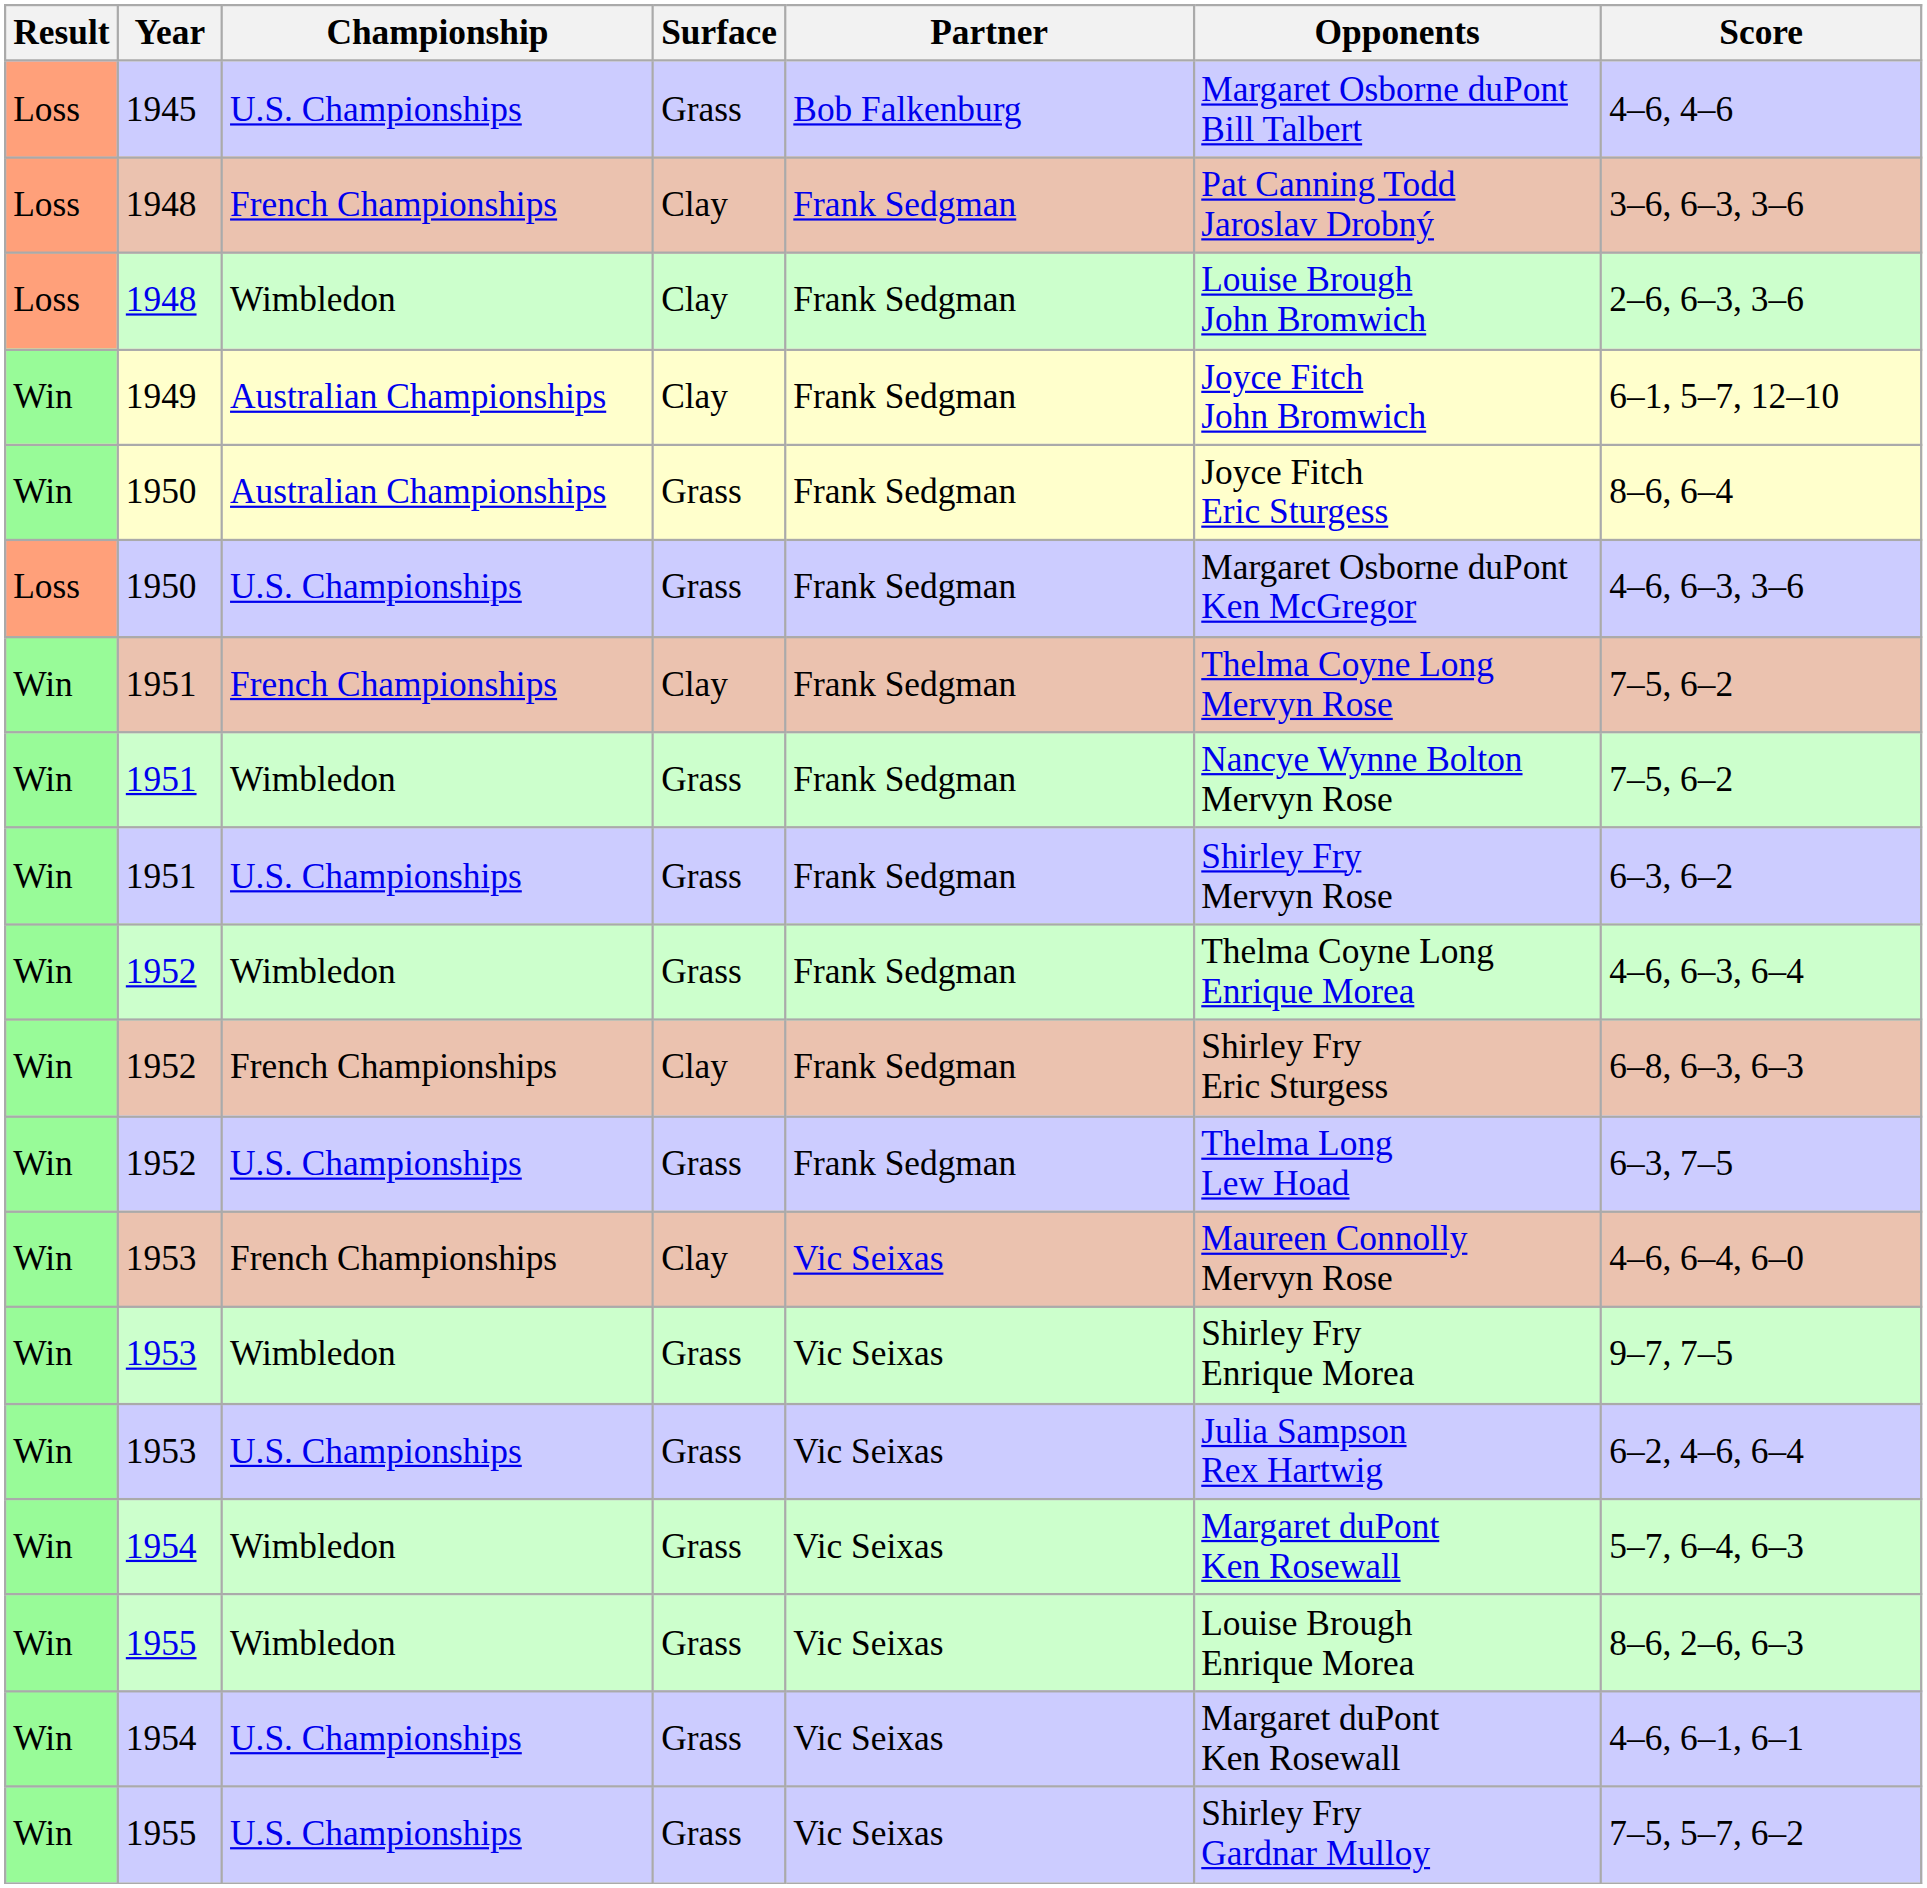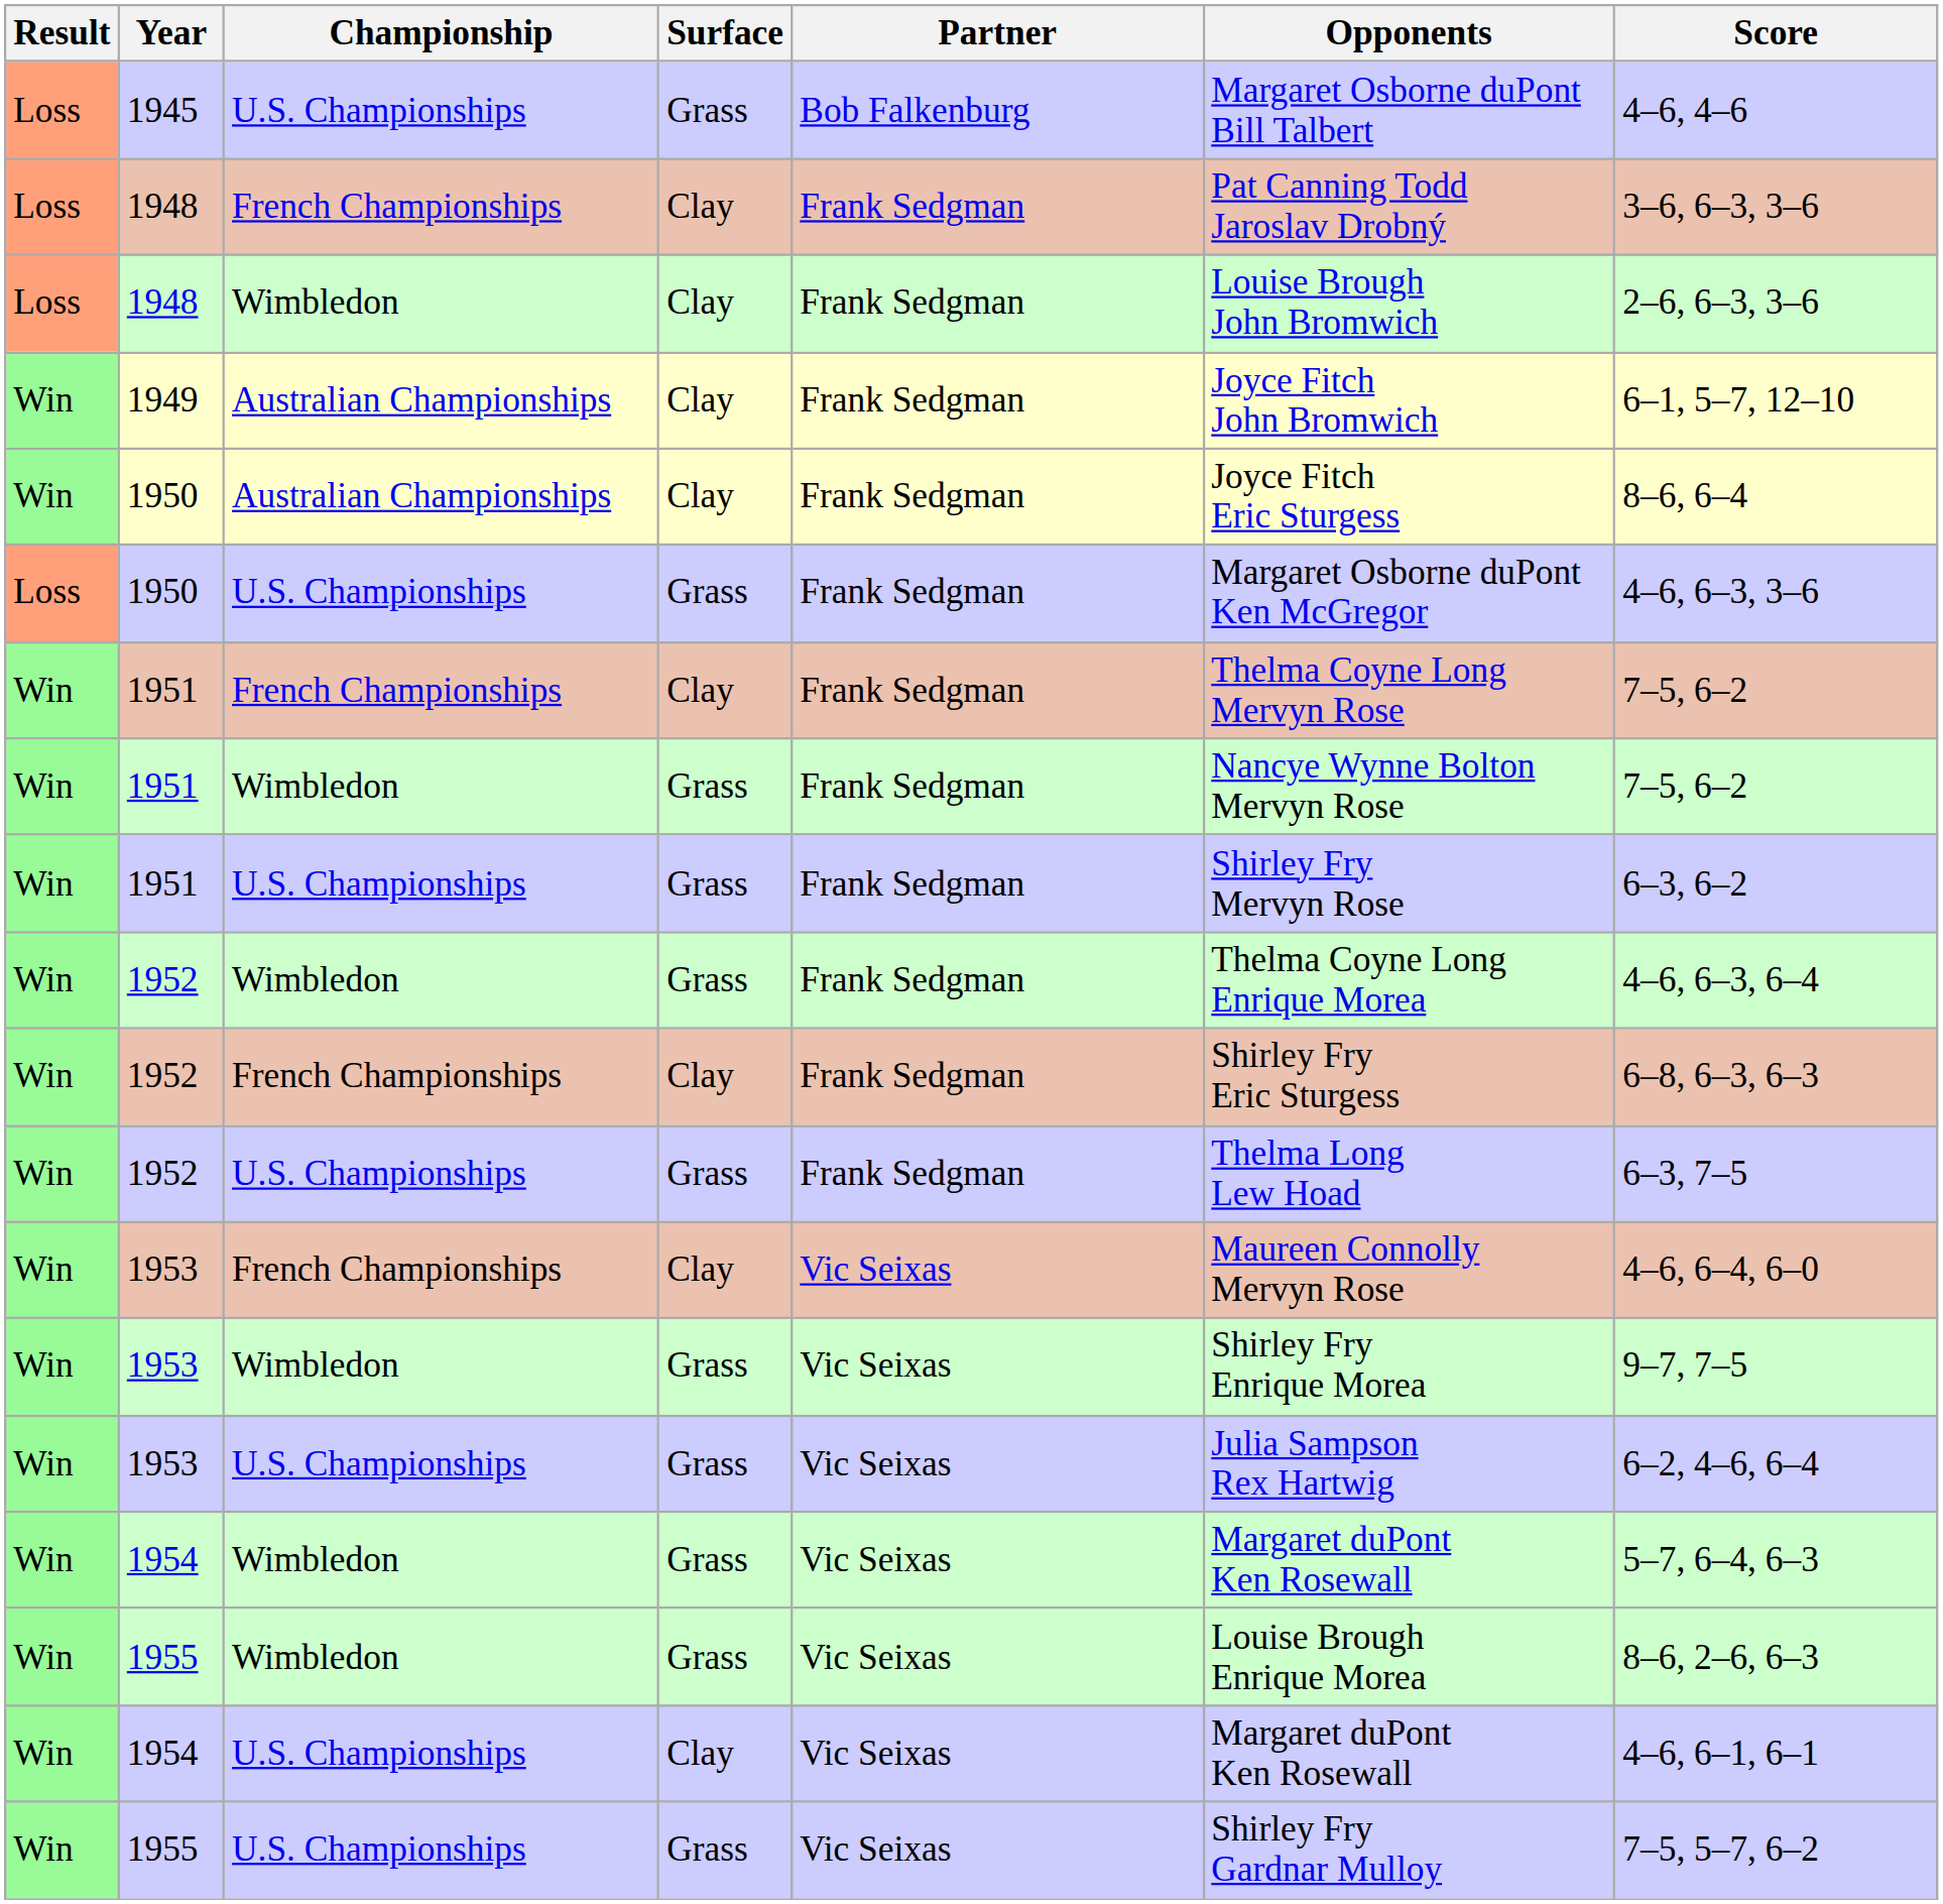1950 / Australian Championships | Surface: Grass -> Clay
1954 / U.S. Championships | Surface: Grass -> Clay
